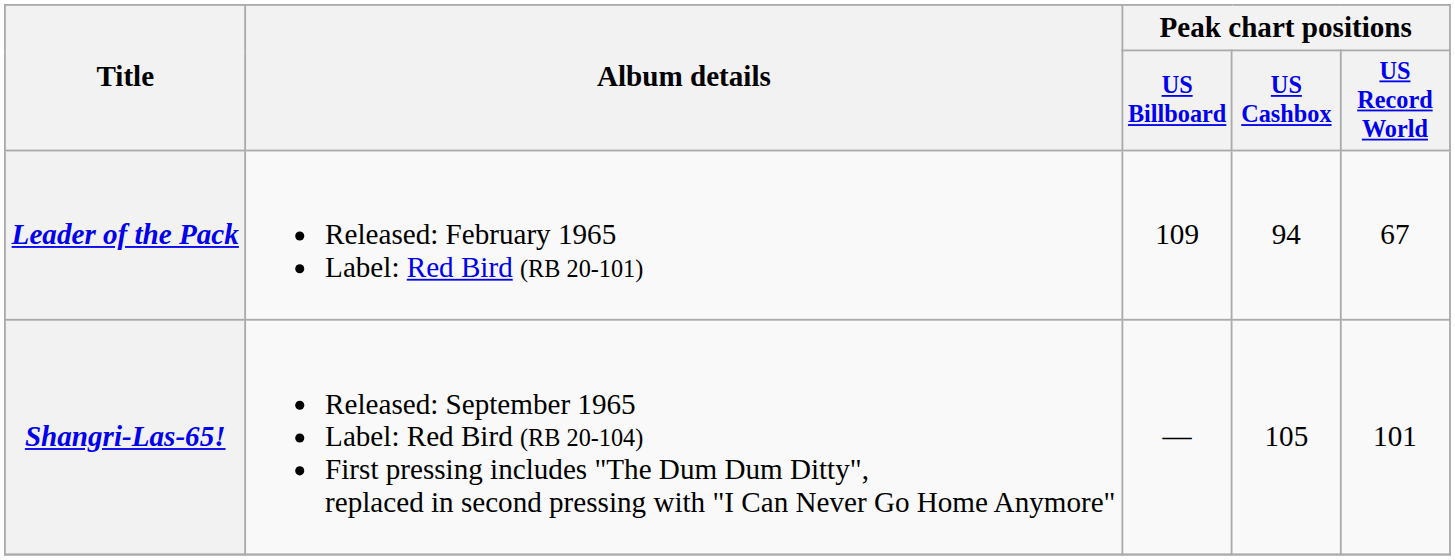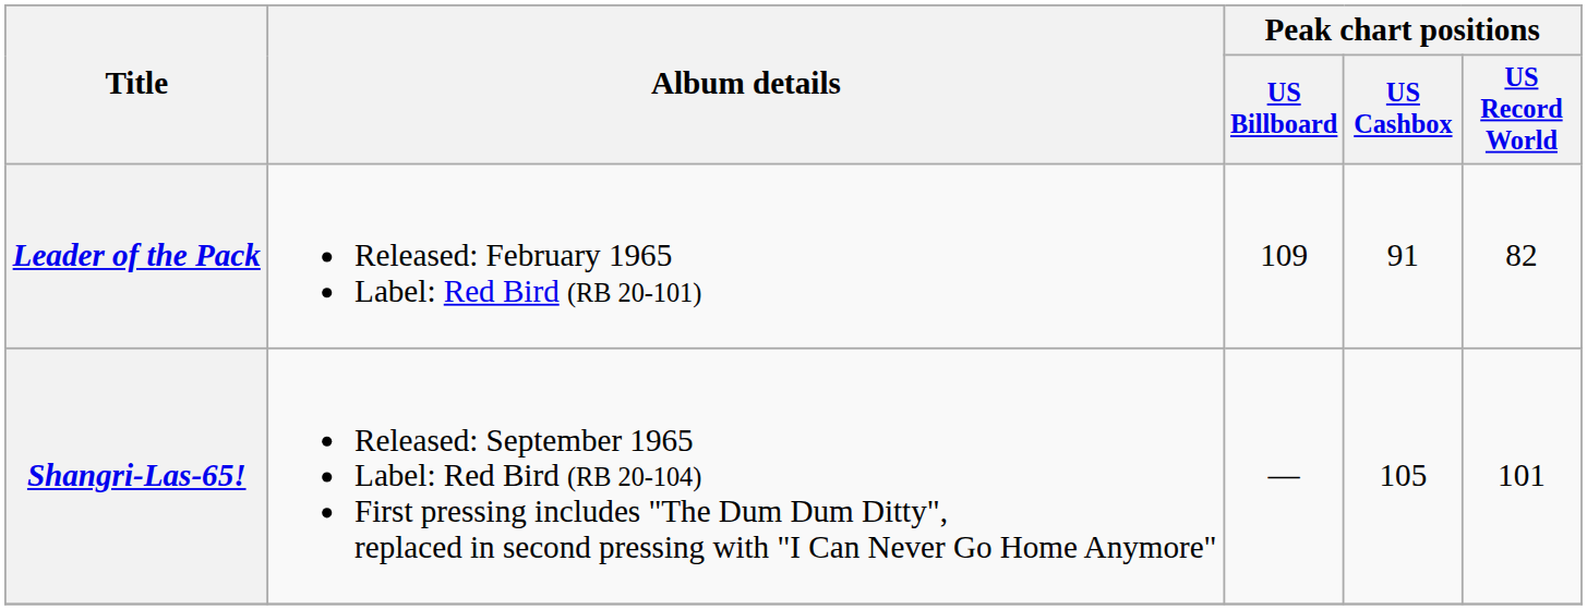Leader of the Pack | Peak chart positions / US Cashbox: 94 -> 91
Leader of the Pack | Peak chart positions / US Record World: 67 -> 82
